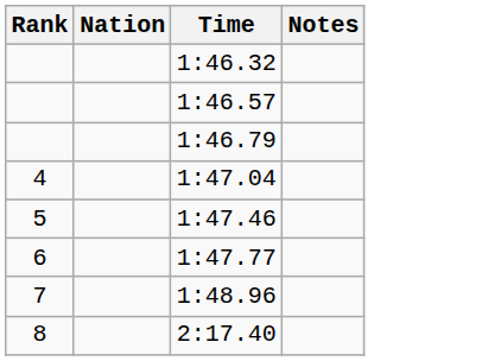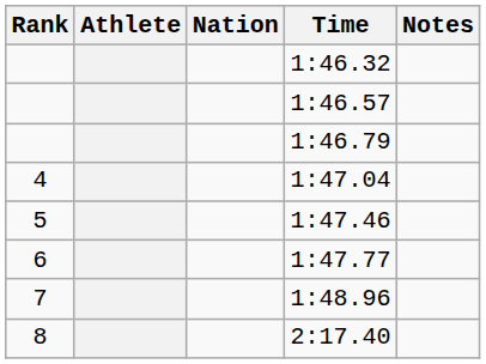+ column: Athlete
